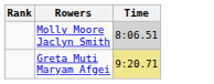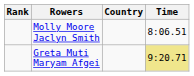+ column: Country
Molly Moore Jaclyn Smith | Time: lightgrey background -> no background
